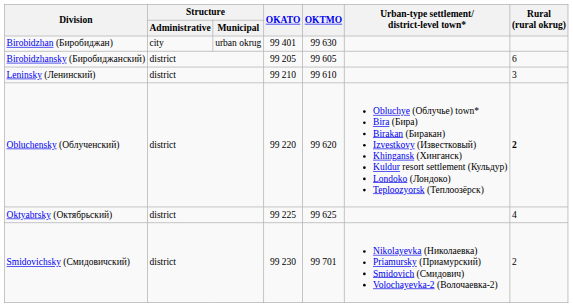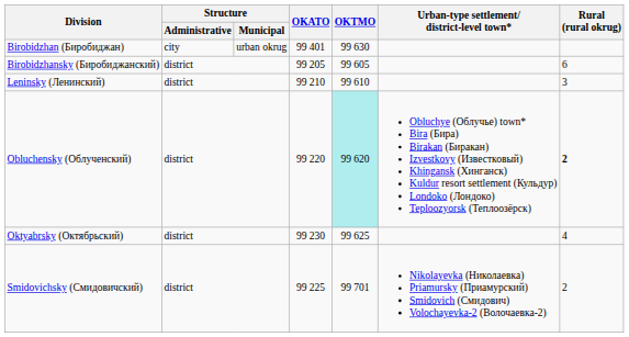Obluchensky (Облученский) | OKTMO: no background -> paleturquoise background
Oktyabrsky (Октябрьский) | OKATO: 99 225 -> 99 230
Smidovichsky (Смидовичский) | OKATO: 99 230 -> 99 225
